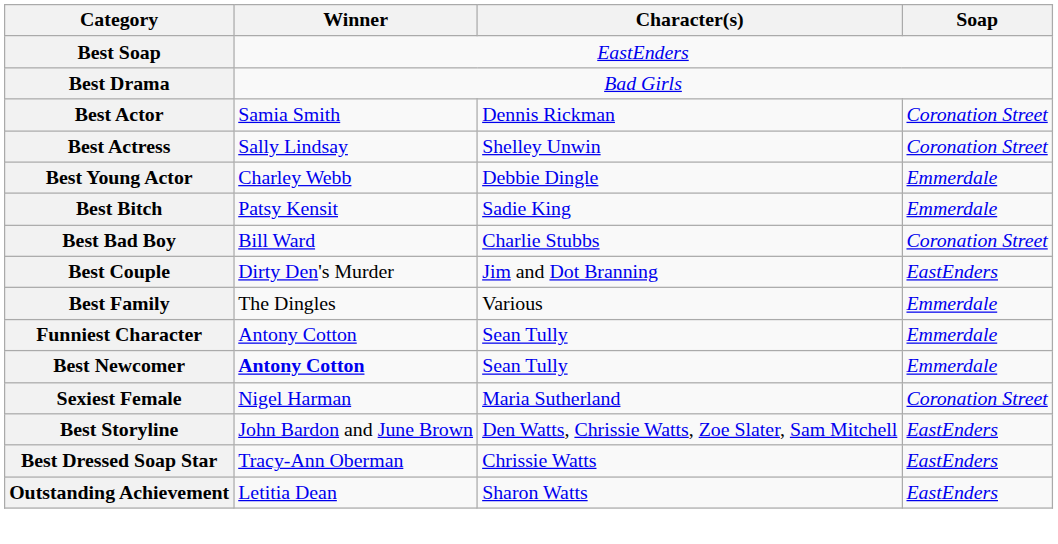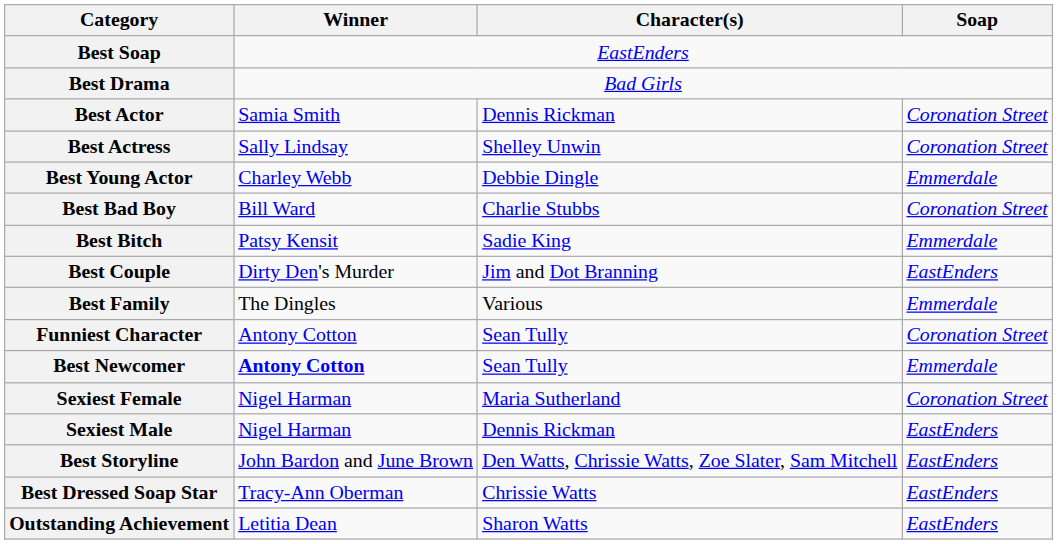rows swapped: Best Bad Boy <-> Best Bitch
Funniest Character | Soap: Emmerdale -> Coronation Street
+ row: Sexiest Male | Nigel Harman | Dennis Rickman | EastEnders
